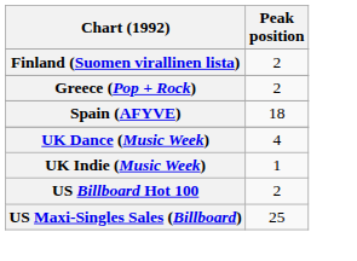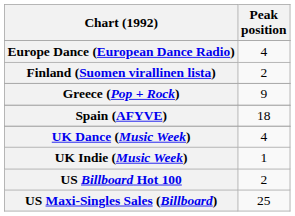+ row: Europe Dance (European Dance Radio) | 4
Greece (Pop + Rock) | Peak position: 2 -> 9
